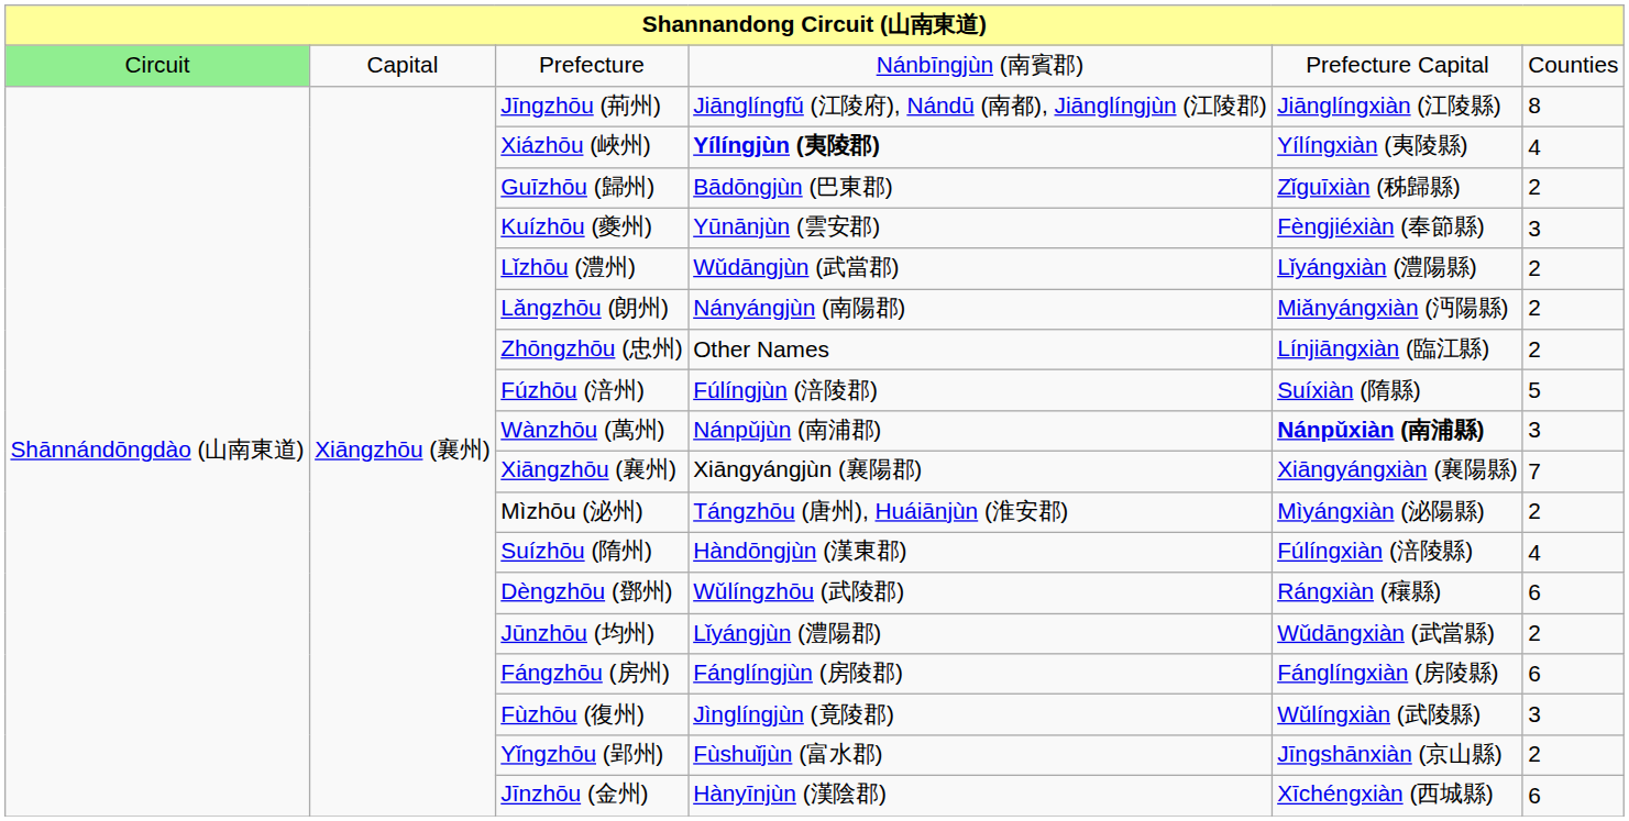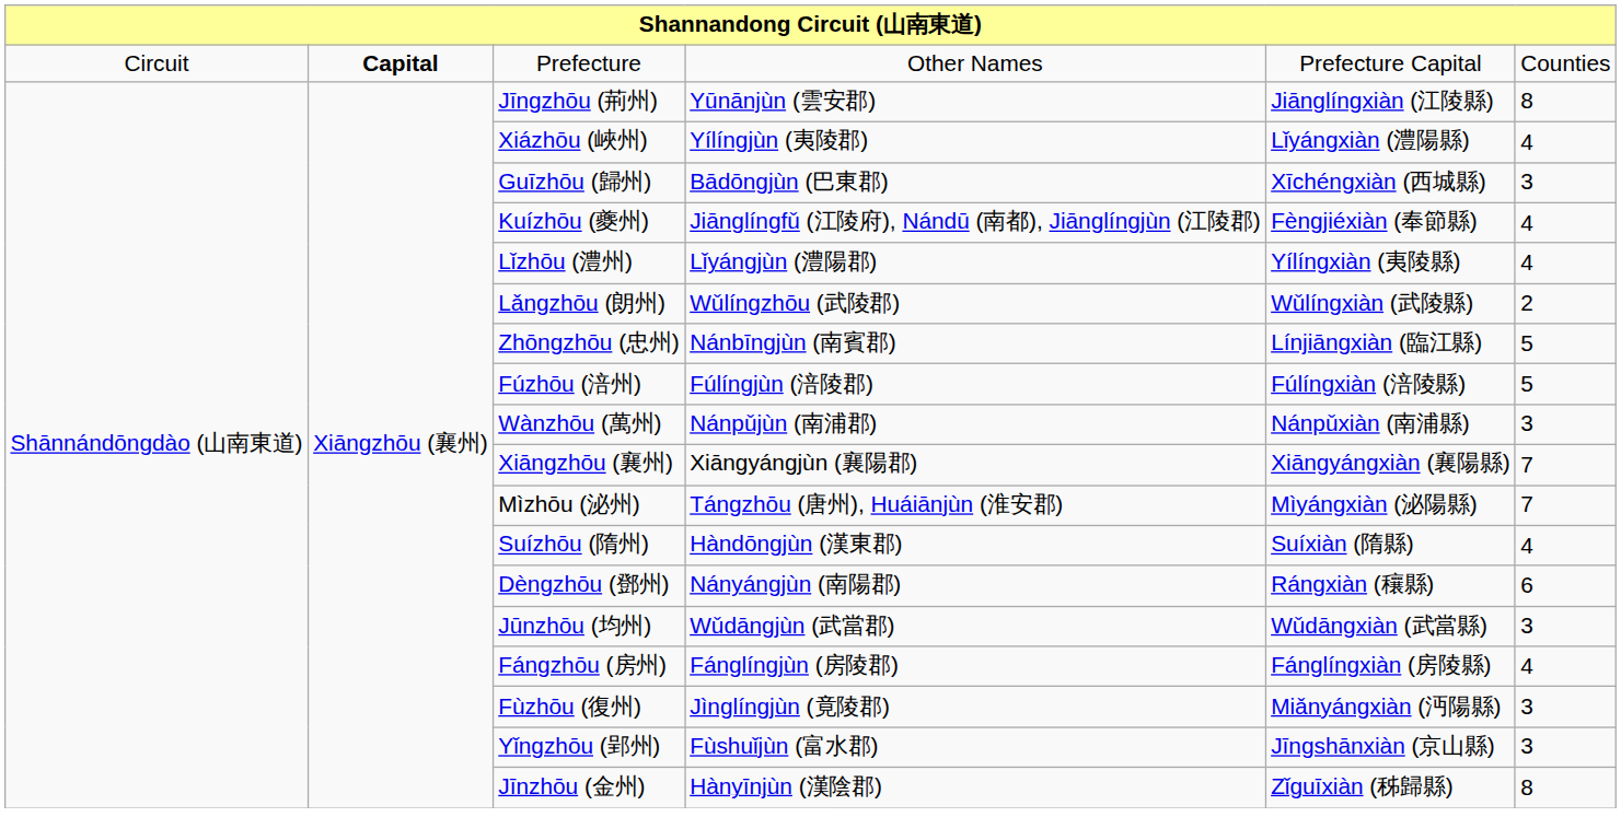Prefecture | column 1: lightgreen background -> no background
Prefecture | column 2: normal -> bold
Prefecture | column 4: Nánbīngjùn (南賓郡) -> Other Names
Jīngzhōu (荊州) | column 4: Jiānglíngfǔ (江陵府), Nándū (南都), Jiānglíngjùn (江陵郡) -> Yūnānjùn (雲安郡)
Xiázhōu (峽州) | column 4: bold -> normal
Xiázhōu (峽州) | column 5: Yílíngxiàn (夷陵縣) -> Lǐyángxiàn (澧陽縣)
Guīzhōu (歸州) | column 5: Zǐguīxiàn (秭歸縣) -> Xīchéngxiàn (西城縣)
Guīzhōu (歸州) | column 6: 2 -> 3
Kuízhōu (夔州) | column 4: Yūnānjùn (雲安郡) -> Jiānglíngfǔ (江陵府), Nándū (南都), Jiānglíngjùn (江陵郡)
Kuízhōu (夔州) | column 6: 3 -> 4
Lǐzhōu (澧州) | column 4: Wǔdāngjùn (武當郡) -> Lǐyángjùn (澧陽郡)
Lǐzhōu (澧州) | column 5: Lǐyángxiàn (澧陽縣) -> Yílíngxiàn (夷陵縣)
Lǐzhōu (澧州) | column 6: 2 -> 4
Lǎngzhōu (朗州) | column 4: Nányángjùn (南陽郡) -> Wǔlíngzhōu (武陵郡)
Lǎngzhōu (朗州) | column 5: Miǎnyángxiàn (沔陽縣) -> Wǔlíngxiàn (武陵縣)
Zhōngzhōu (忠州) | column 4: Other Names -> Nánbīngjùn (南賓郡)
Zhōngzhōu (忠州) | column 6: 2 -> 5
Fúzhōu (涪州) | column 5: Suíxiàn (隋縣) -> Fúlíngxiàn (涪陵縣)
Wànzhōu (萬州) | column 5: bold -> normal
Mìzhōu (泌州) | column 6: 2 -> 7
Suízhōu (隋州) | column 5: Fúlíngxiàn (涪陵縣) -> Suíxiàn (隋縣)
Dèngzhōu (鄧州) | column 4: Wǔlíngzhōu (武陵郡) -> Nányángjùn (南陽郡)
Jūnzhōu (均州) | column 4: Lǐyángjùn (澧陽郡) -> Wǔdāngjùn (武當郡)
Jūnzhōu (均州) | column 6: 2 -> 3
Fángzhōu (房州) | column 6: 6 -> 4
Fùzhōu (復州) | column 5: Wǔlíngxiàn (武陵縣) -> Miǎnyángxiàn (沔陽縣)
Yǐngzhōu (郢州) | column 6: 2 -> 3
Jīnzhōu (金州) | column 5: Xīchéngxiàn (西城縣) -> Zǐguīxiàn (秭歸縣)
Jīnzhōu (金州) | column 6: 6 -> 8
